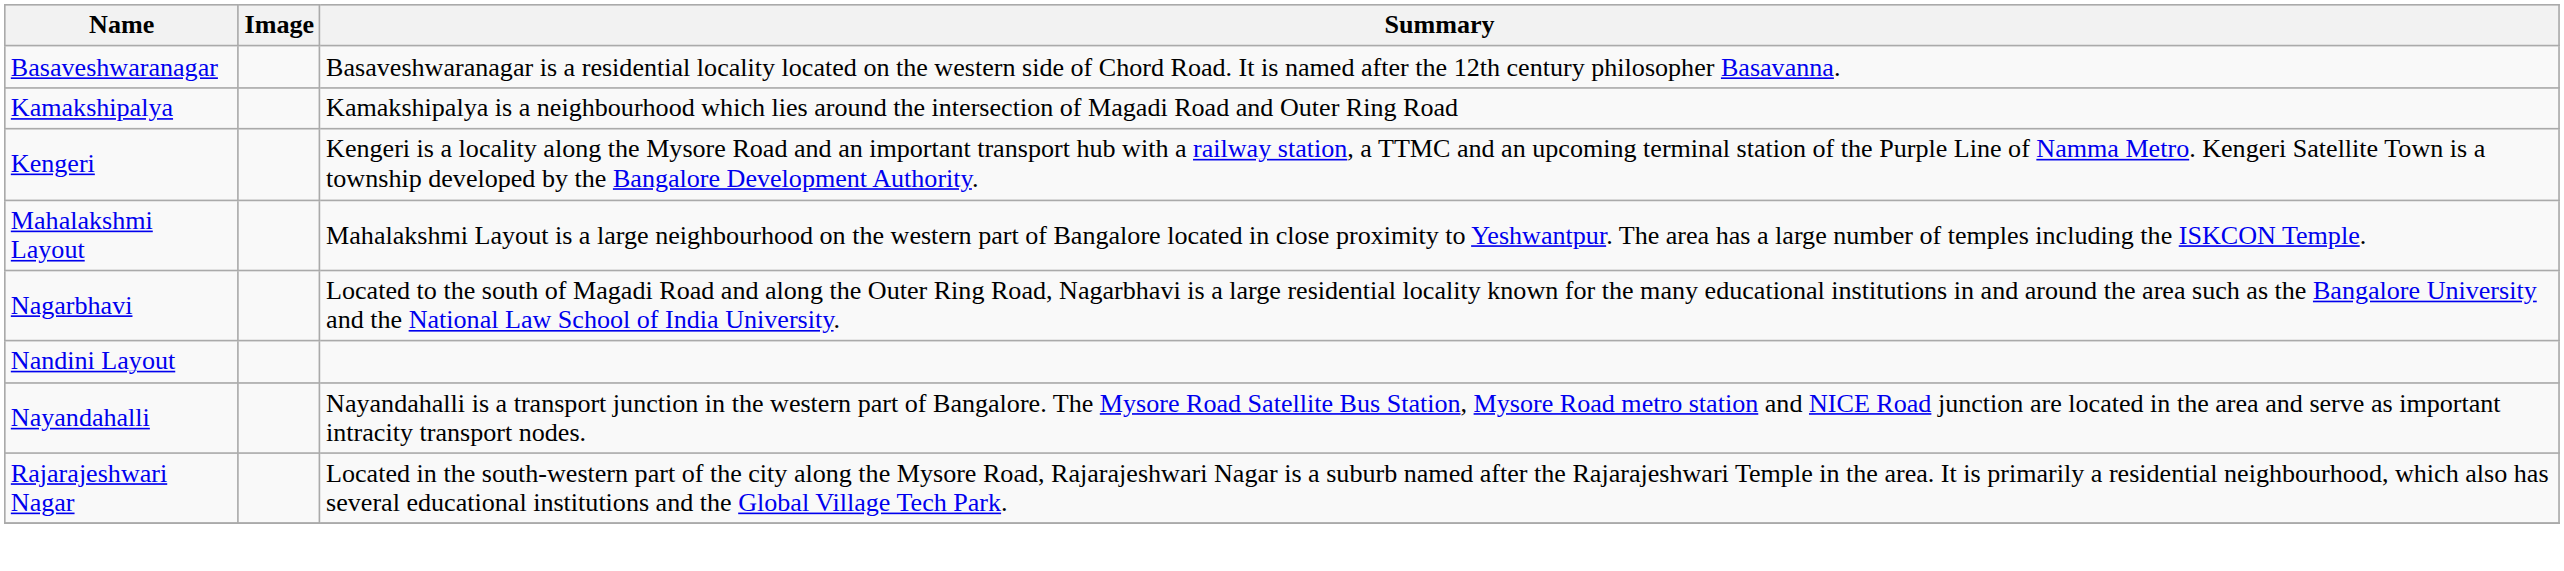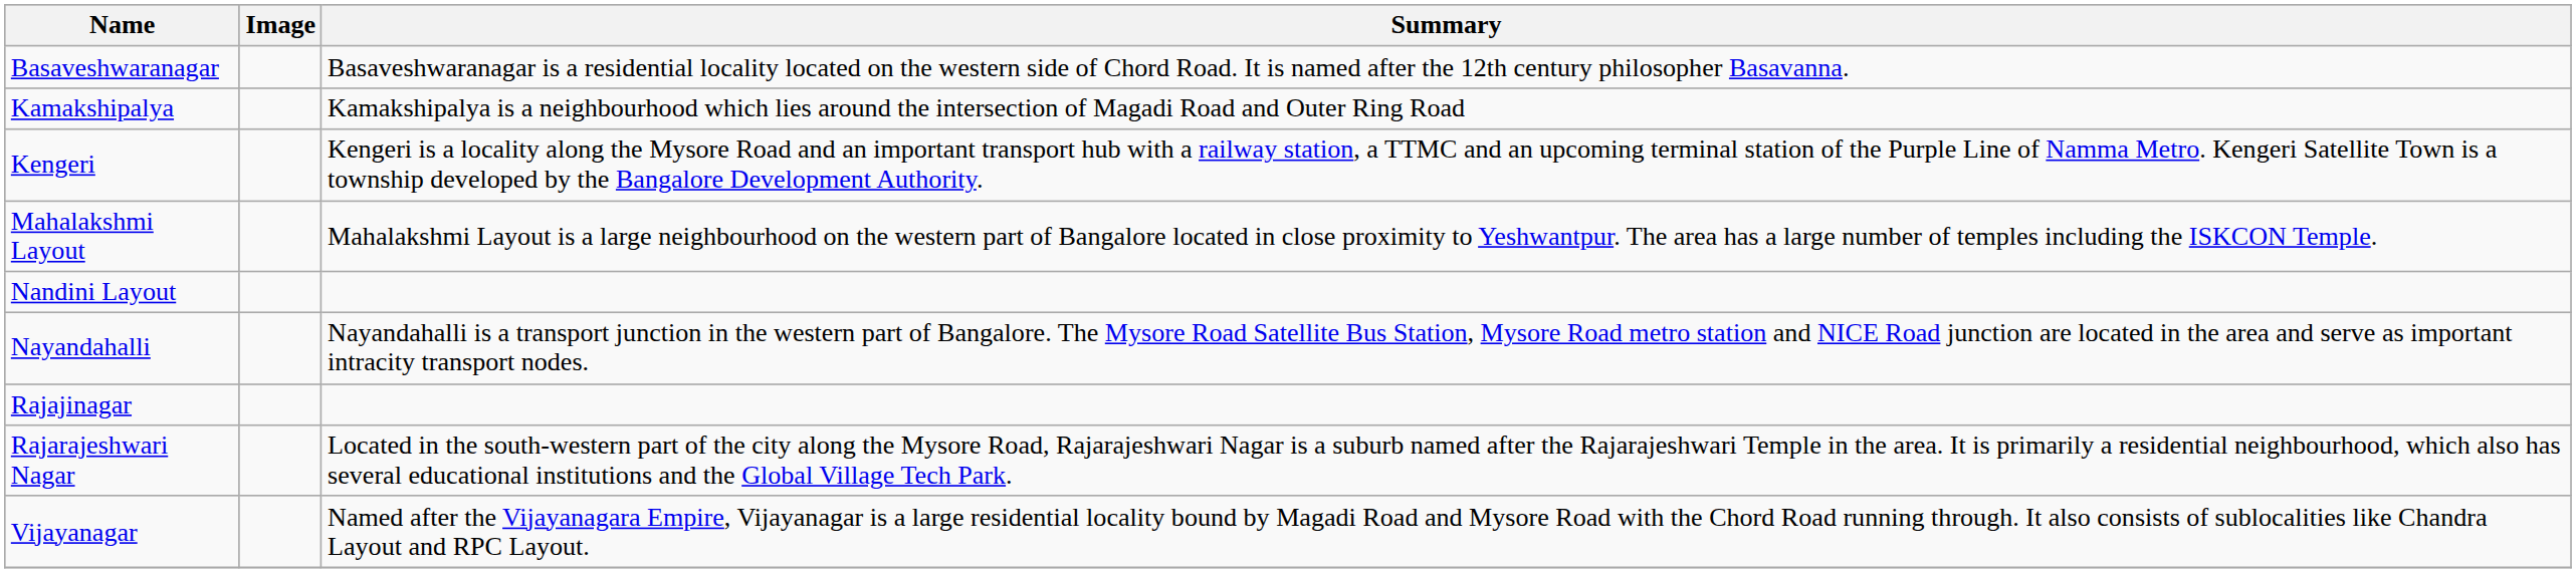- row: Nagarbhavi | Located to the south of Magadi Road and along the Outer Ring Road, Nagarbhavi is a large residential locality known for the many educational institutions in and around the area such as the Bangalore University and the National Law School of India University.
+ row: Rajajinagar
+ row: Vijayanagar | Named after the Vijayanagara Empire, Vijayanagar is a large residential locality bound by Magadi Road and Mysore Road with the Chord Road running through. It also consists of sublocalities like Chandra Layout and RPC Layout.
